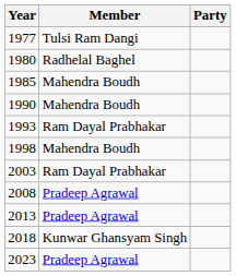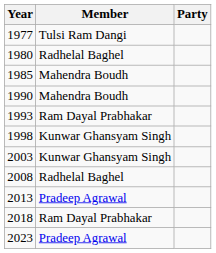1998 | Member: Mahendra Boudh -> Kunwar Ghansyam Singh
2003 | Member: Ram Dayal Prabhakar -> Kunwar Ghansyam Singh
2008 | Member: Pradeep Agrawal -> Radhelal Baghel
2018 | Member: Kunwar Ghansyam Singh -> Ram Dayal Prabhakar
